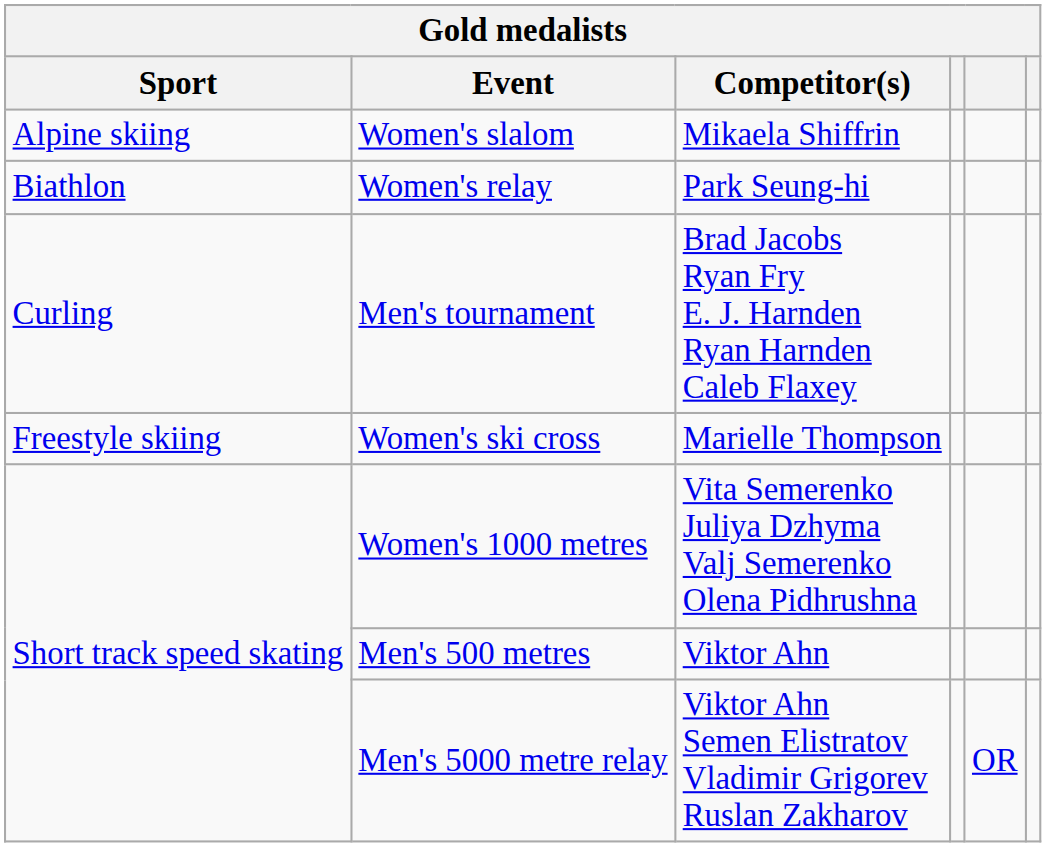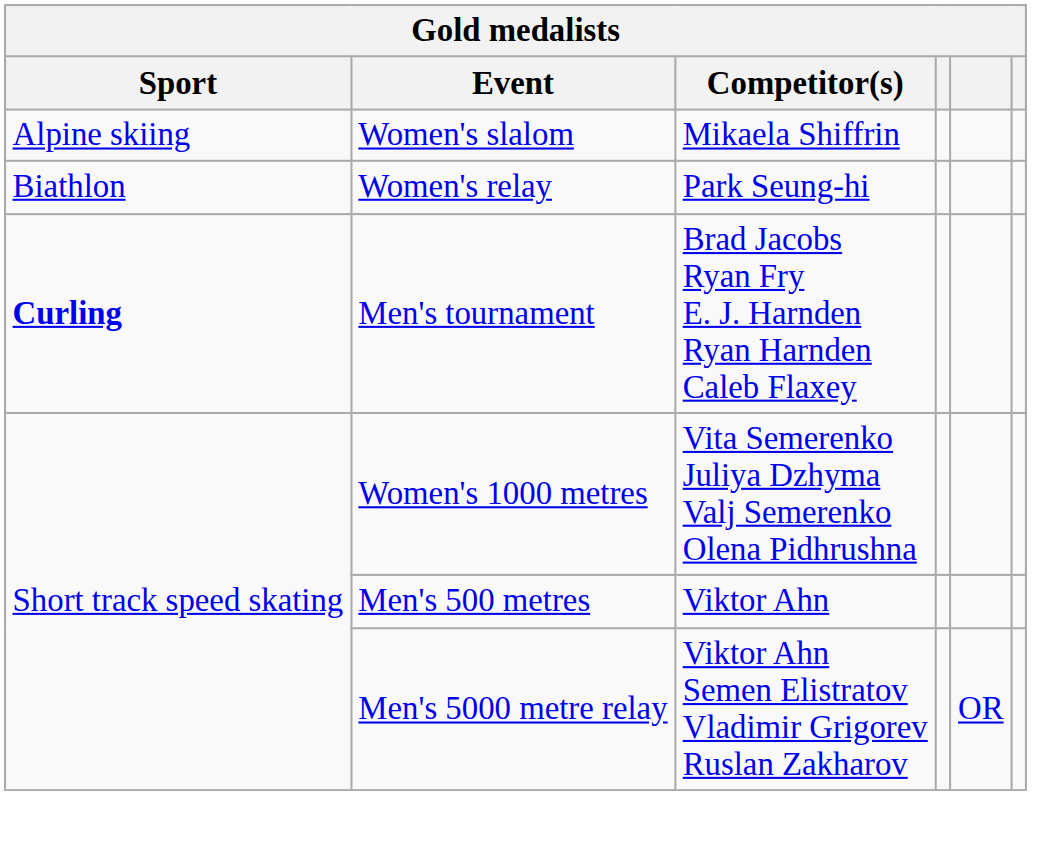Men's tournament | Sport: normal -> bold
- row: Freestyle skiing | Women's ski cross | Marielle Thompson
